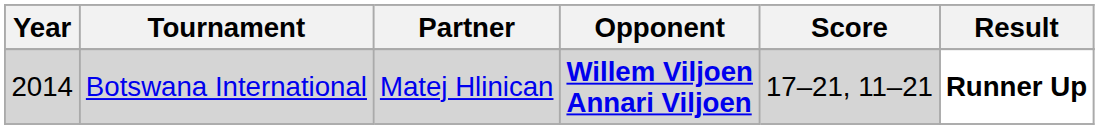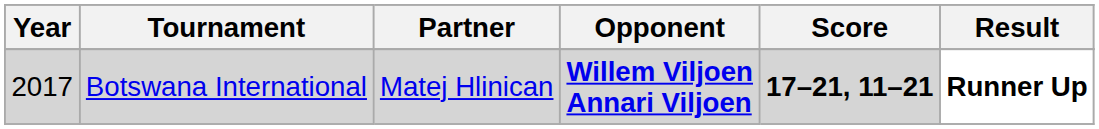Botswana International | Year: 2014 -> 2017
Botswana International | Score: normal -> bold
